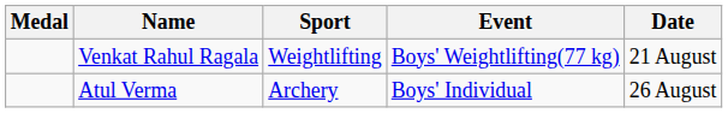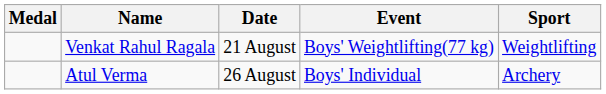columns swapped: Sport <-> Date
